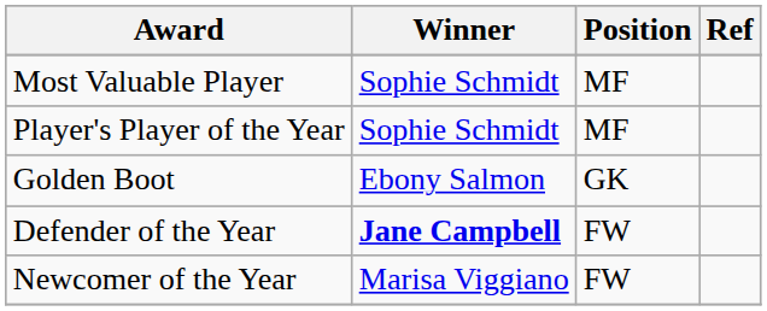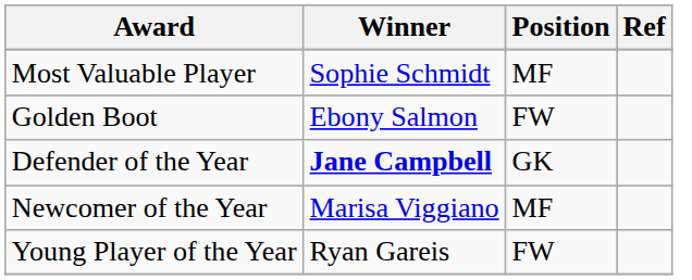- row: Player's Player of the Year | Sophie Schmidt | MF
Golden Boot | Position: GK -> FW
Defender of the Year | Position: FW -> GK
Newcomer of the Year | Position: FW -> MF
+ row: Young Player of the Year | Ryan Gareis | FW
